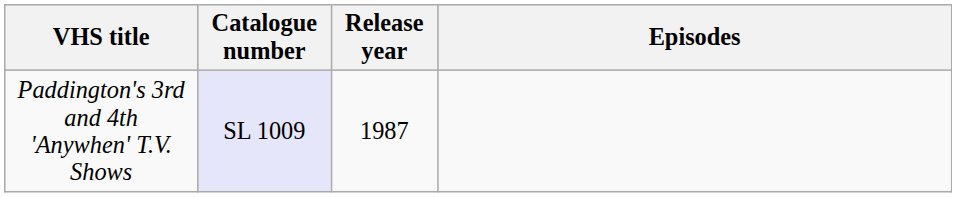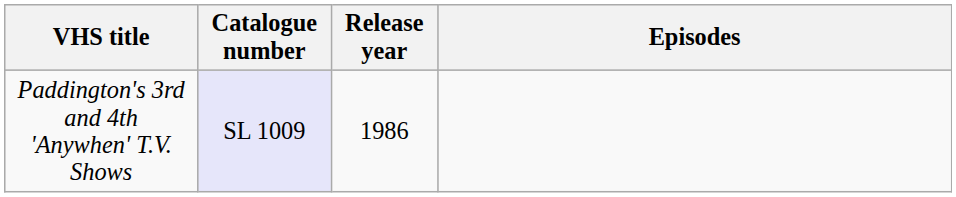Paddington's 3rd and 4th 'Anywhen' T.V. Shows | Release year: 1987 -> 1986
